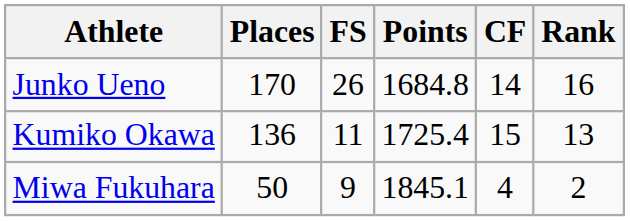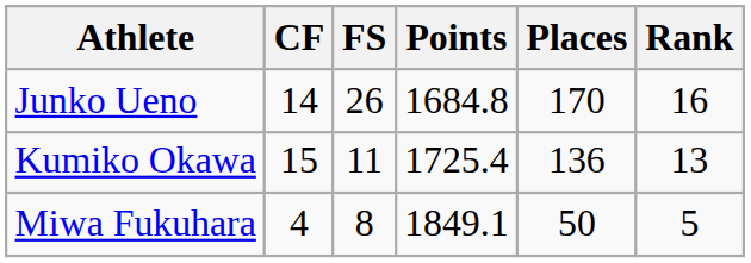columns swapped: CF <-> Places
Miwa Fukuhara | FS: 9 -> 8
Miwa Fukuhara | Points: 1845.1 -> 1849.1
Miwa Fukuhara | Rank: 2 -> 5
